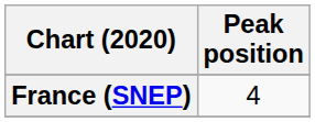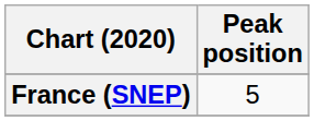France (SNEP) | Peak position: 4 -> 5
